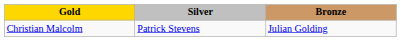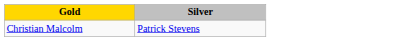- column: Bronze | Julian Golding
